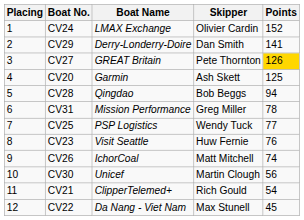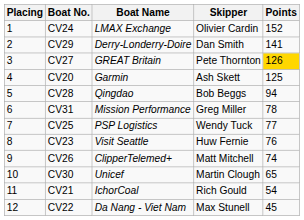CV26 | Boat Name: IchorCoal -> ClipperTelemed+
CV30 | Points: 56 -> 65
CV21 | Boat Name: ClipperTelemed+ -> IchorCoal
